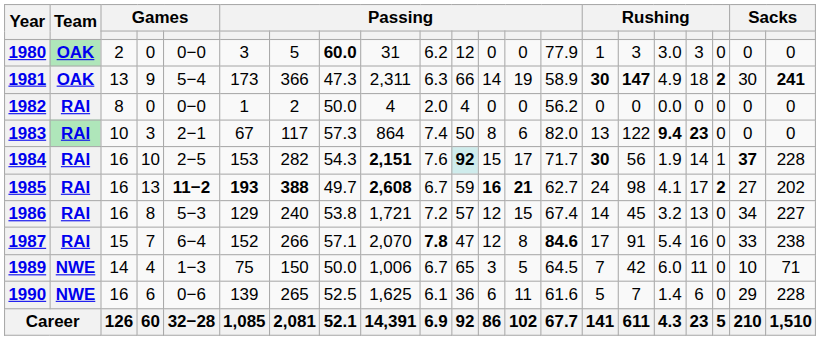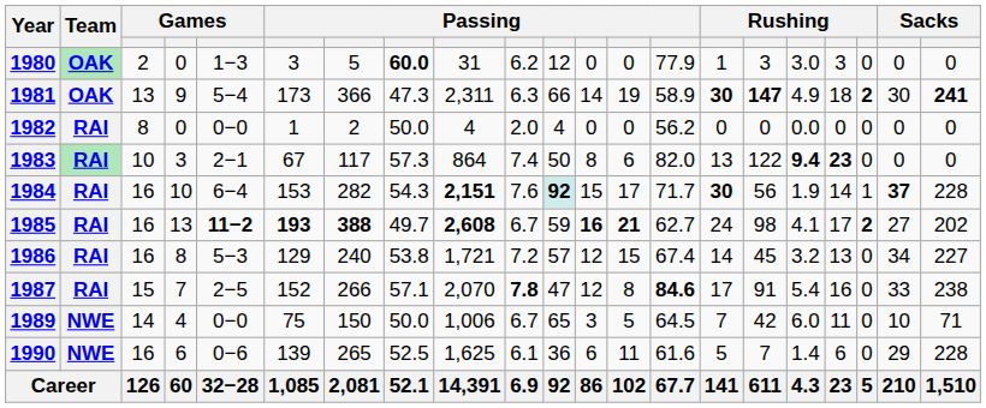1980 | column 5: 0−0 -> 1−3
1984 | column 5: 2−5 -> 6−4
1987 | column 5: 6−4 -> 2−5
1989 | column 5: 1−3 -> 0−0
